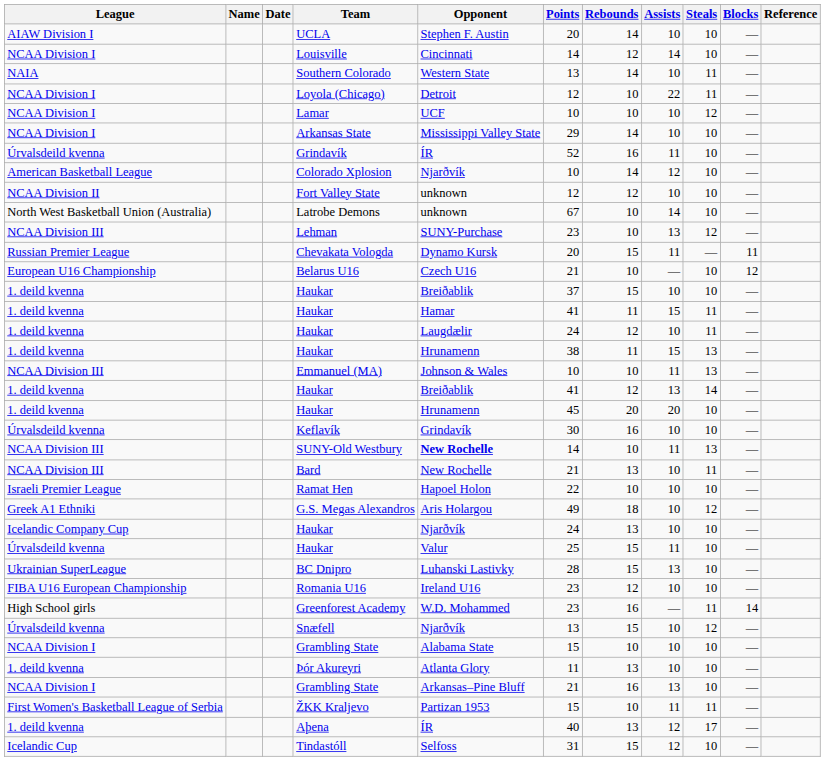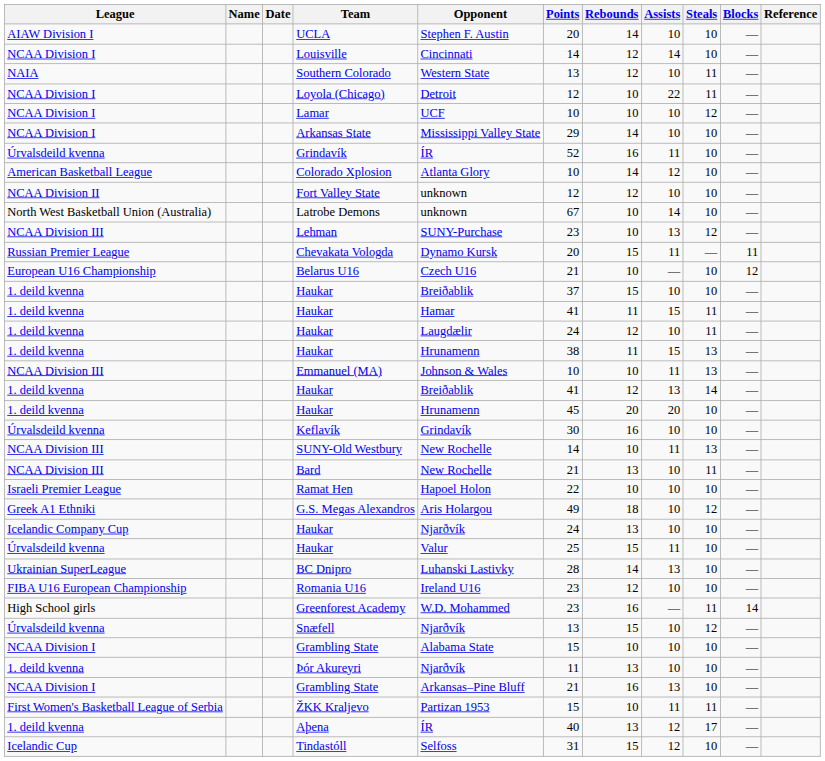Southern Colorado | Rebounds: 14 -> 12
Colorado Xplosion | Opponent: Njarðvík -> Atlanta Glory
SUNY-Old Westbury | Opponent: bold -> normal
BC Dnipro | Rebounds: 15 -> 14
Þór Akureyri | Opponent: Atlanta Glory -> Njarðvík
